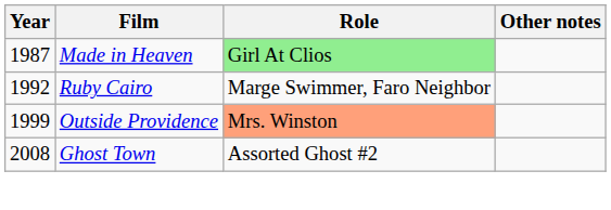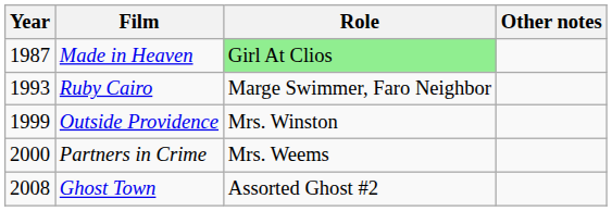Ruby Cairo | Year: 1992 -> 1993
Outside Providence | Role: lightsalmon background -> no background
+ row: 2000 | Partners in Crime | Mrs. Weems
